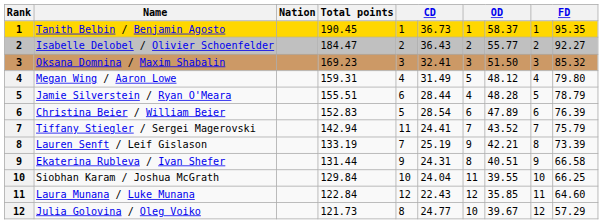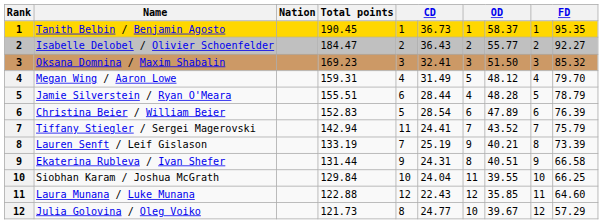Megan Wing / Aaron Lowe | column 10: 79.80 -> 79.70
Lauren Senft / Leif Gislason | column 8: 42.21 -> 40.21
Laura Munana / Luke Munana | Total points: 122.84 -> 122.88
